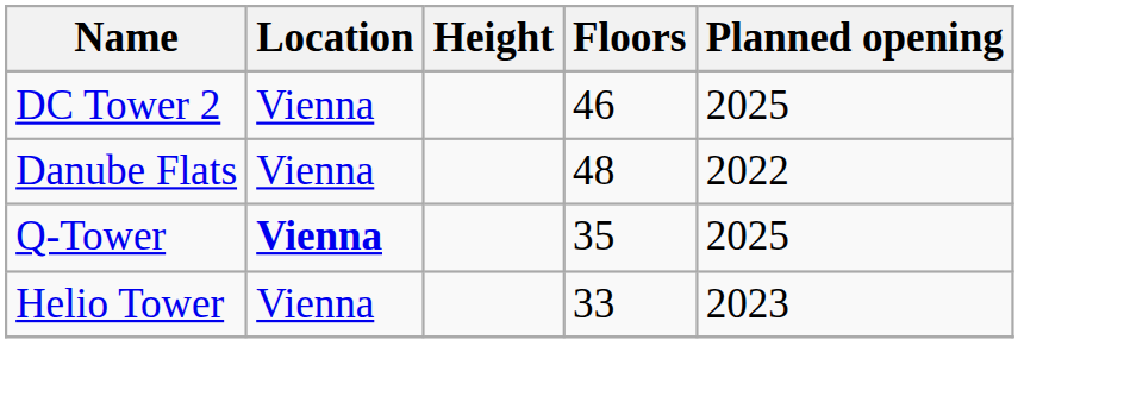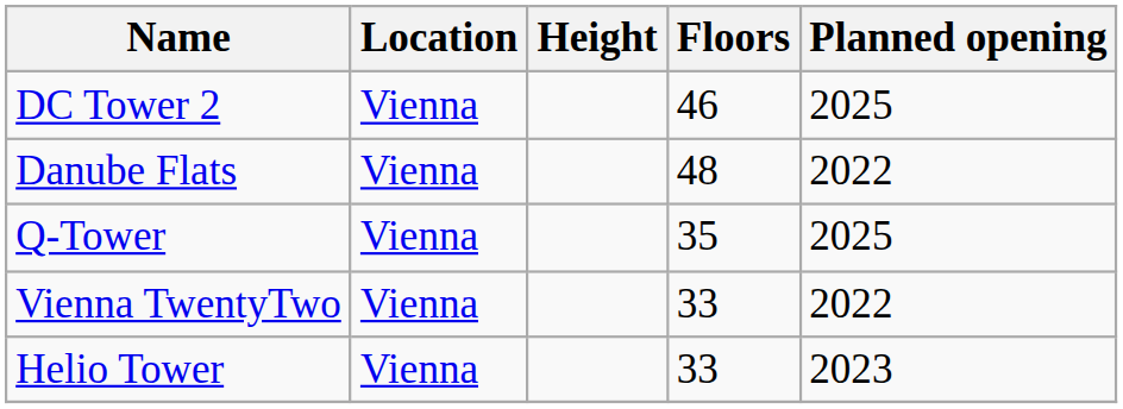Q-Tower | Location: bold -> normal
+ row: Vienna TwentyTwo | Vienna | 33 | 2022
